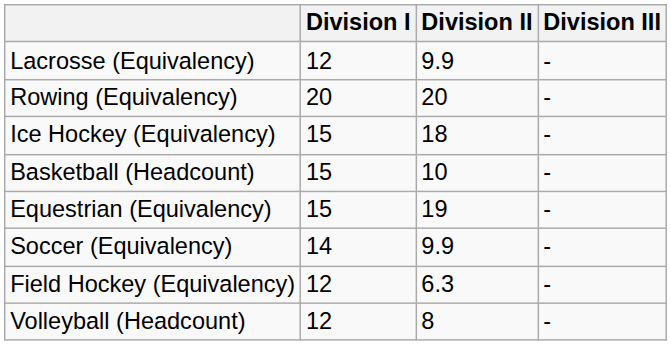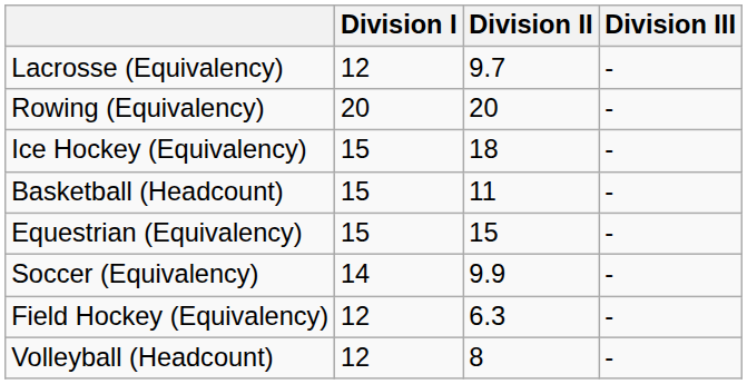Lacrosse (Equivalency) | Division II: 9.9 -> 9.7
Basketball (Headcount) | Division II: 10 -> 11
Equestrian (Equivalency) | Division II: 19 -> 15
